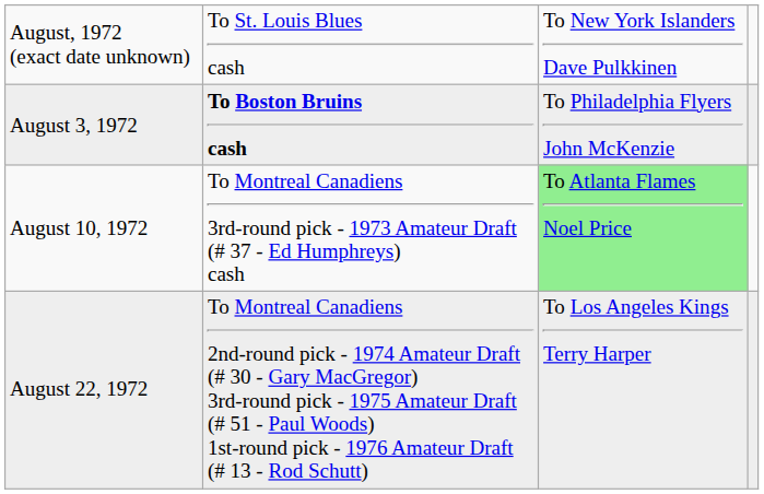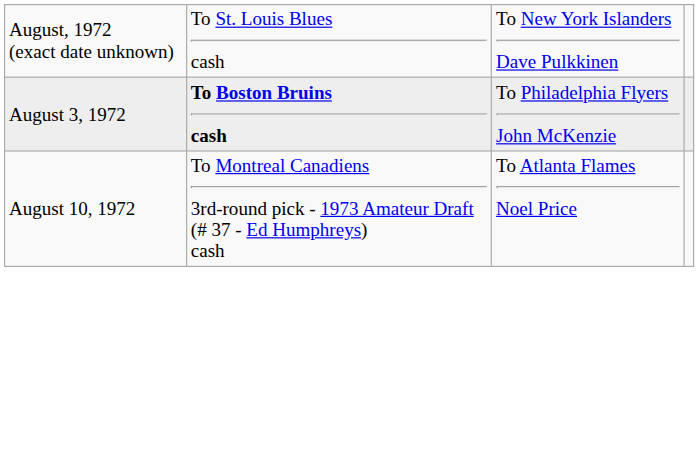August 10, 1972 | column 3: lightgreen background -> no background
- row: August 22, 1972 | To Montreal Canadiens 2nd-round pick - 1974 Amateur Draft (# 30 - Gary MacGregor) 3rd-round pick - 1975 Amateur Draft (# 51 - Paul Woods) 1st-round pick - 1976 Amateur Draft (# 13 - Rod Schutt) | To Los Angeles Kings Terry Harper
